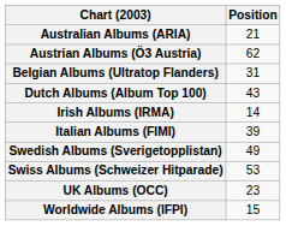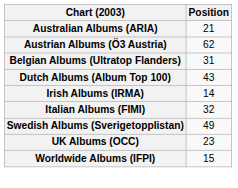Italian Albums (FIMI) | Position: 39 -> 32
- row: Swiss Albums (Schweizer Hitparade) | 53
